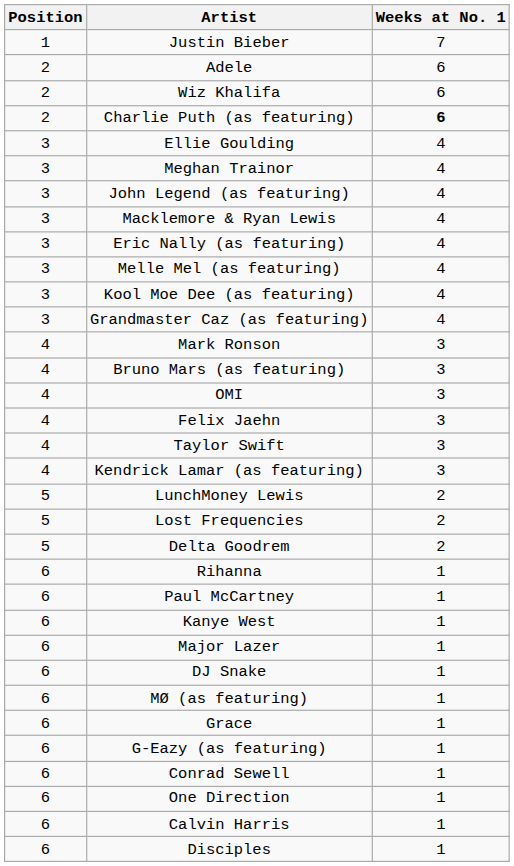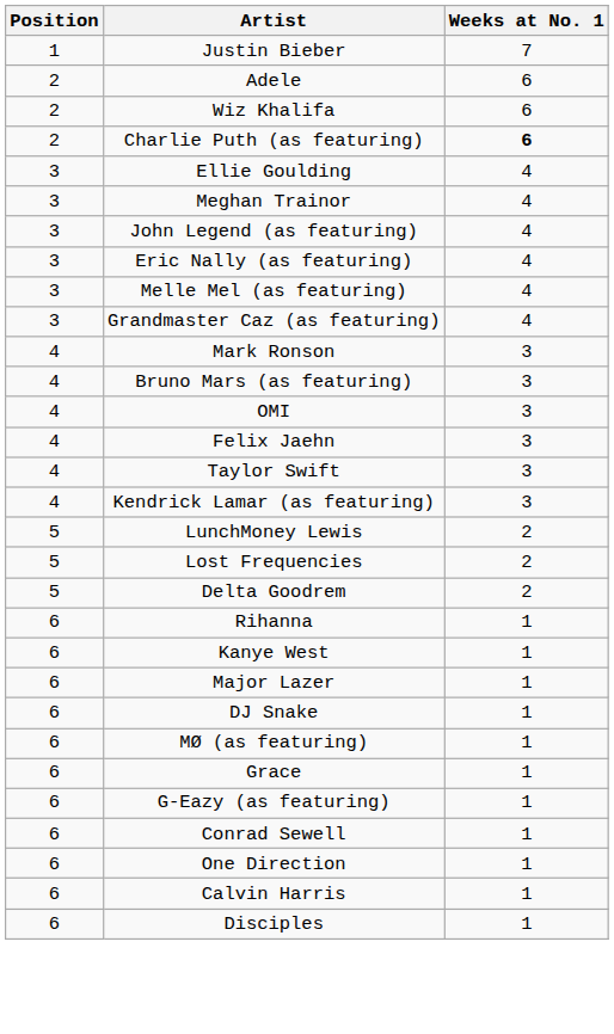- row: 3 | Macklemore & Ryan Lewis | 4
- row: 3 | Kool Moe Dee (as featuring) | 4
- row: 6 | Paul McCartney | 1
